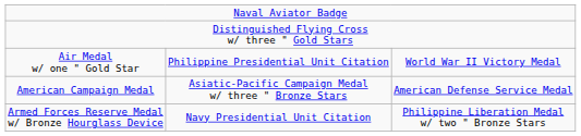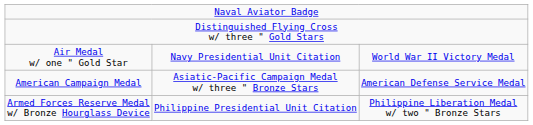Air Medal w/ one " Gold Star | column 2: Philippine Presidential Unit Citation -> Navy Presidential Unit Citation
Armed Forces Reserve Medal w/ Bronze Hourglass Device | column 2: Navy Presidential Unit Citation -> Philippine Presidential Unit Citation
